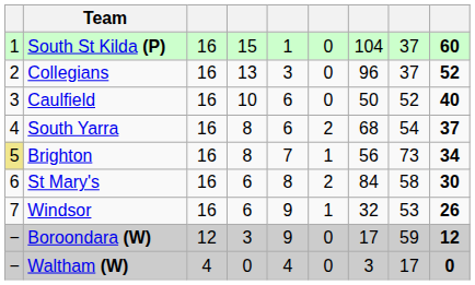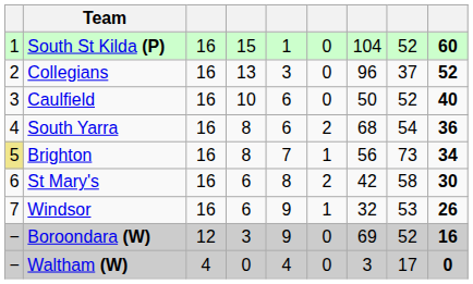South St Kilda (P) | column 8: 37 -> 52
South Yarra | column 9: 37 -> 36
St Mary's | column 7: 84 -> 42
Boroondara (W) | column 7: 17 -> 69
Boroondara (W) | column 8: 59 -> 52
Boroondara (W) | column 9: 12 -> 16
